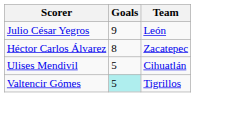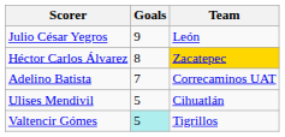Héctor Carlos Álvarez | Team: no background -> gold background
+ row: Adelino Batista | 7 | Correcaminos UAT
